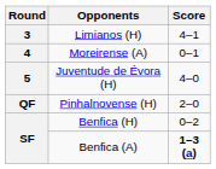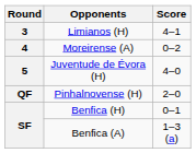Moreirense (A) | Score: 0–1 -> 0–2
Benfica (H) | Score: 0–2 -> 0–1
Benfica (A) | Score: bold -> normal
